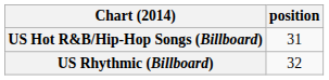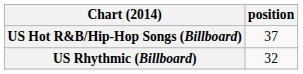US Hot R&B/Hip-Hop Songs (Billboard) | position: 31 -> 37
